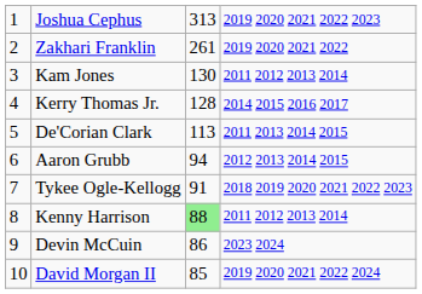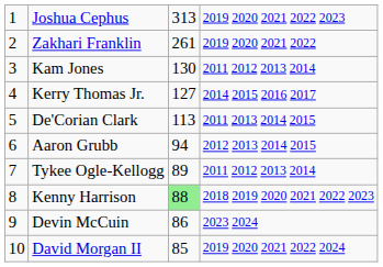Kerry Thomas Jr. | column 3: 128 -> 127
Tykee Ogle-Kellogg | column 3: 91 -> 89
Tykee Ogle-Kellogg | column 4: 2018 2019 2020 2021 2022 2023 -> 2011 2012 2013 2014
Kenny Harrison | column 4: 2011 2012 2013 2014 -> 2018 2019 2020 2021 2022 2023
